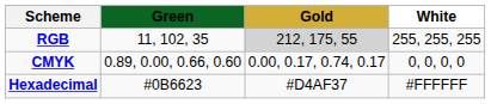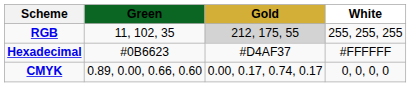rows swapped: Hexadecimal <-> CMYK
